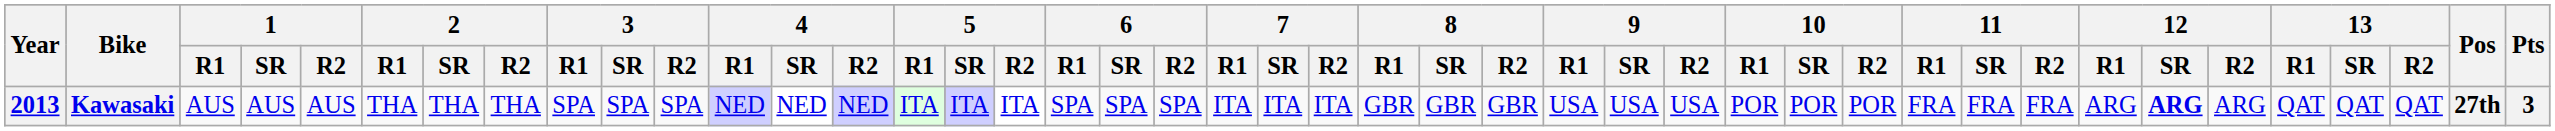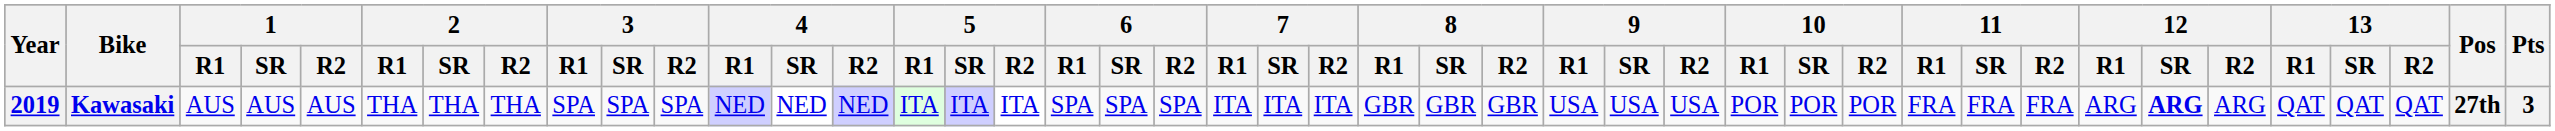Kawasaki | Year: 2013 -> 2019
